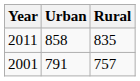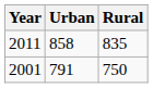2001 | Rural: 757 -> 750
